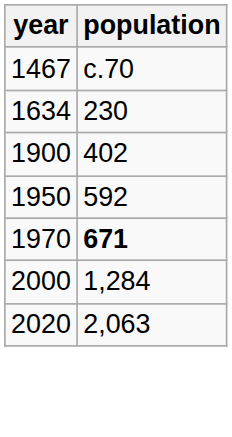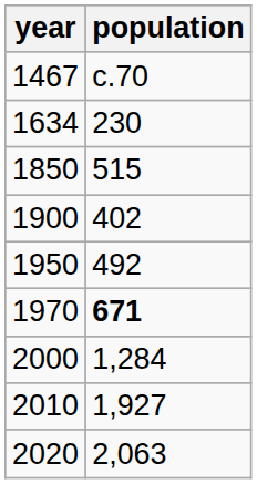+ row: 1850 | 515
1950 | population: 592 -> 492
+ row: 2010 | 1,927
